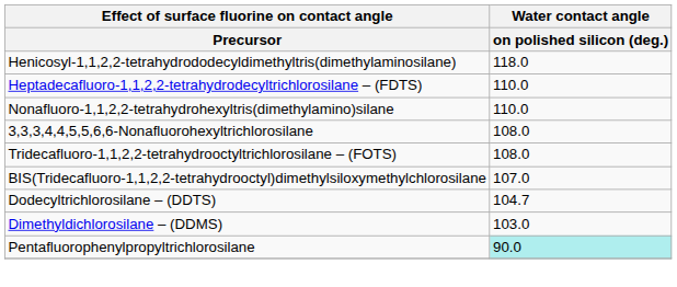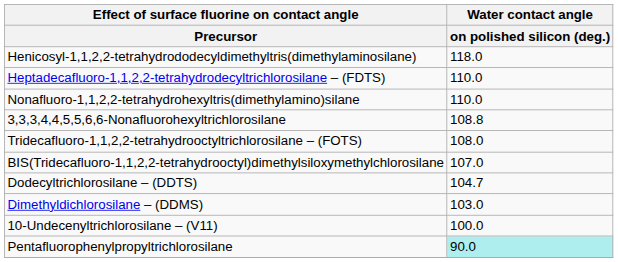3,3,3,4,4,5,5,6,6-Nonafluorohexyltrichlorosilane | Water contact angle / on polished silicon (deg.): 108.0 -> 108.8
+ row: 10-Undecenyltrichlorosilane – (V11) | 100.0
